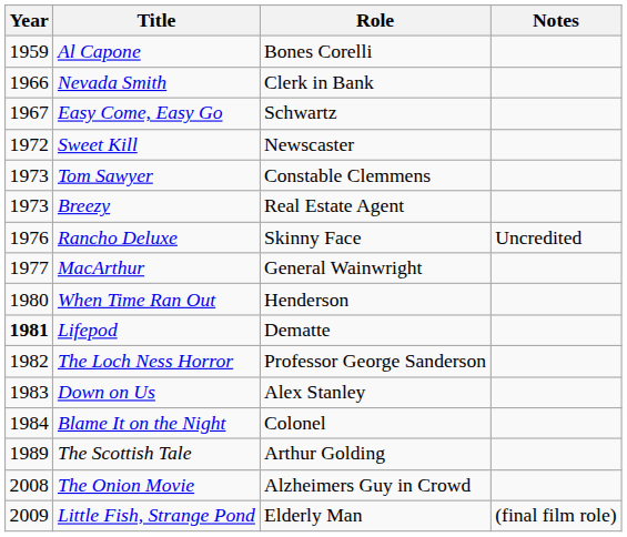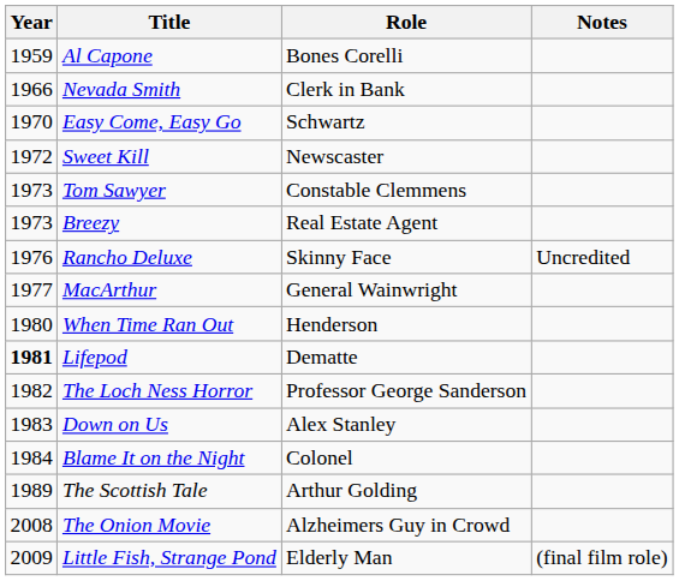Easy Come, Easy Go | Year: 1967 -> 1970
